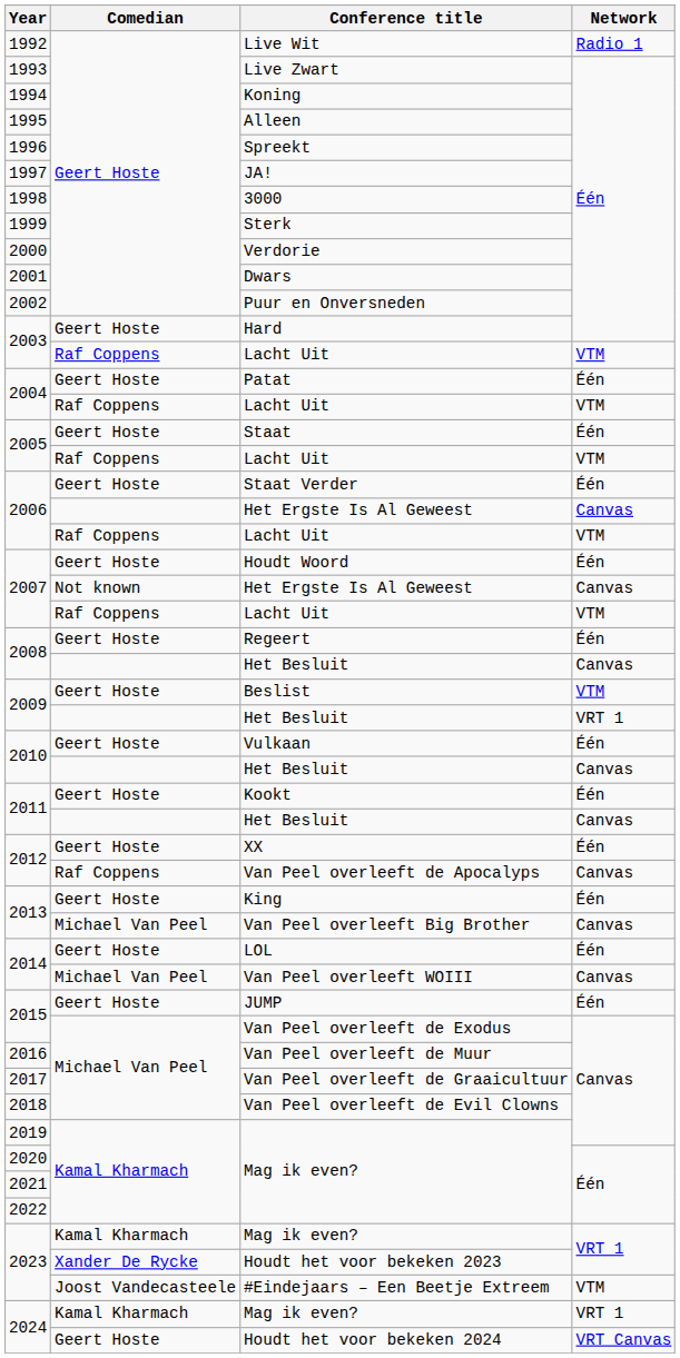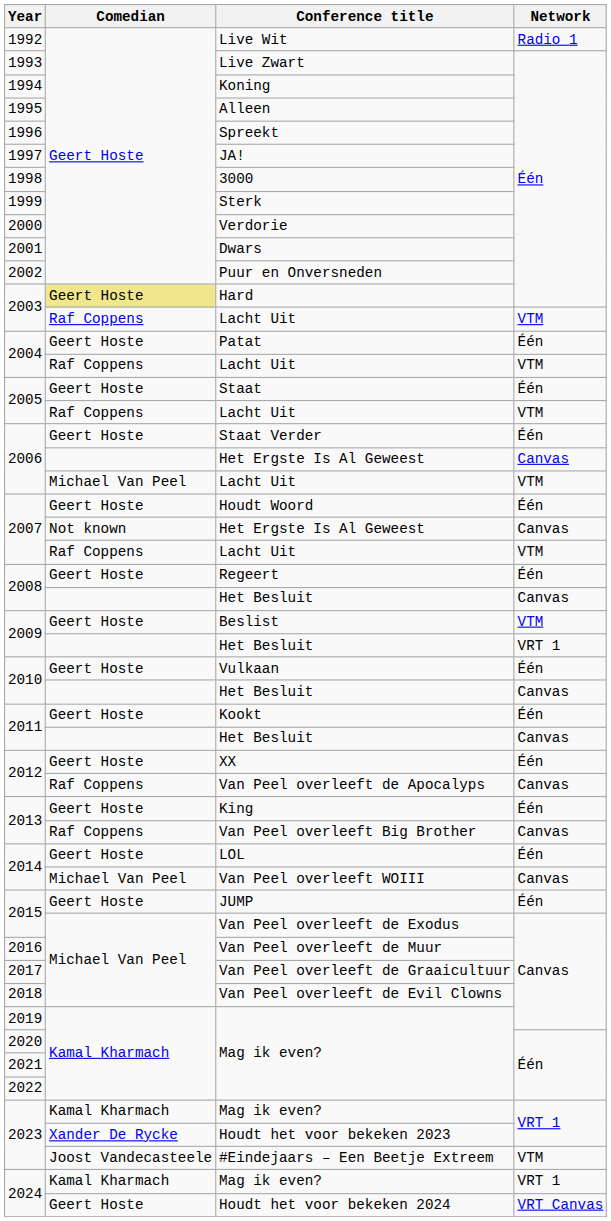Hard | Comedian: no background -> khaki background
2006 / Lacht Uit | Comedian: Raf Coppens -> Michael Van Peel
Van Peel overleeft Big Brother | Comedian: Michael Van Peel -> Raf Coppens
